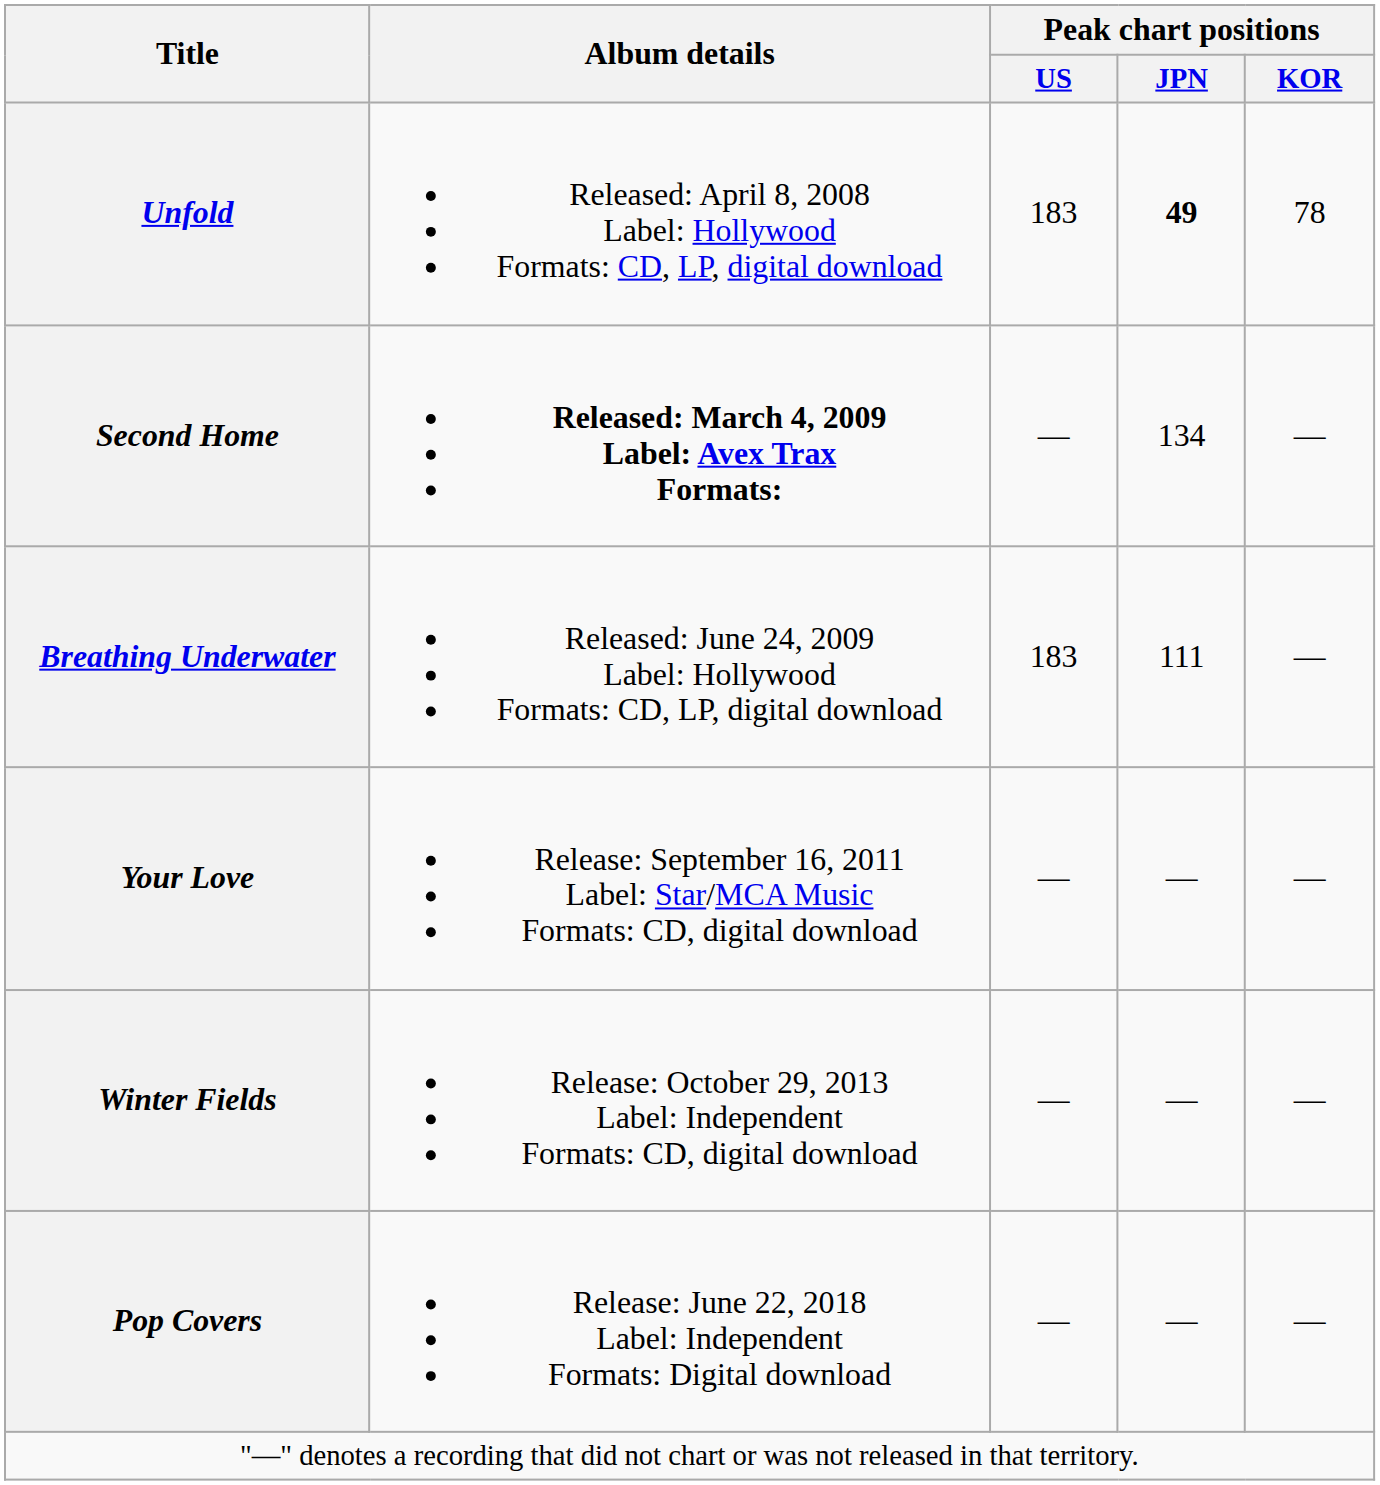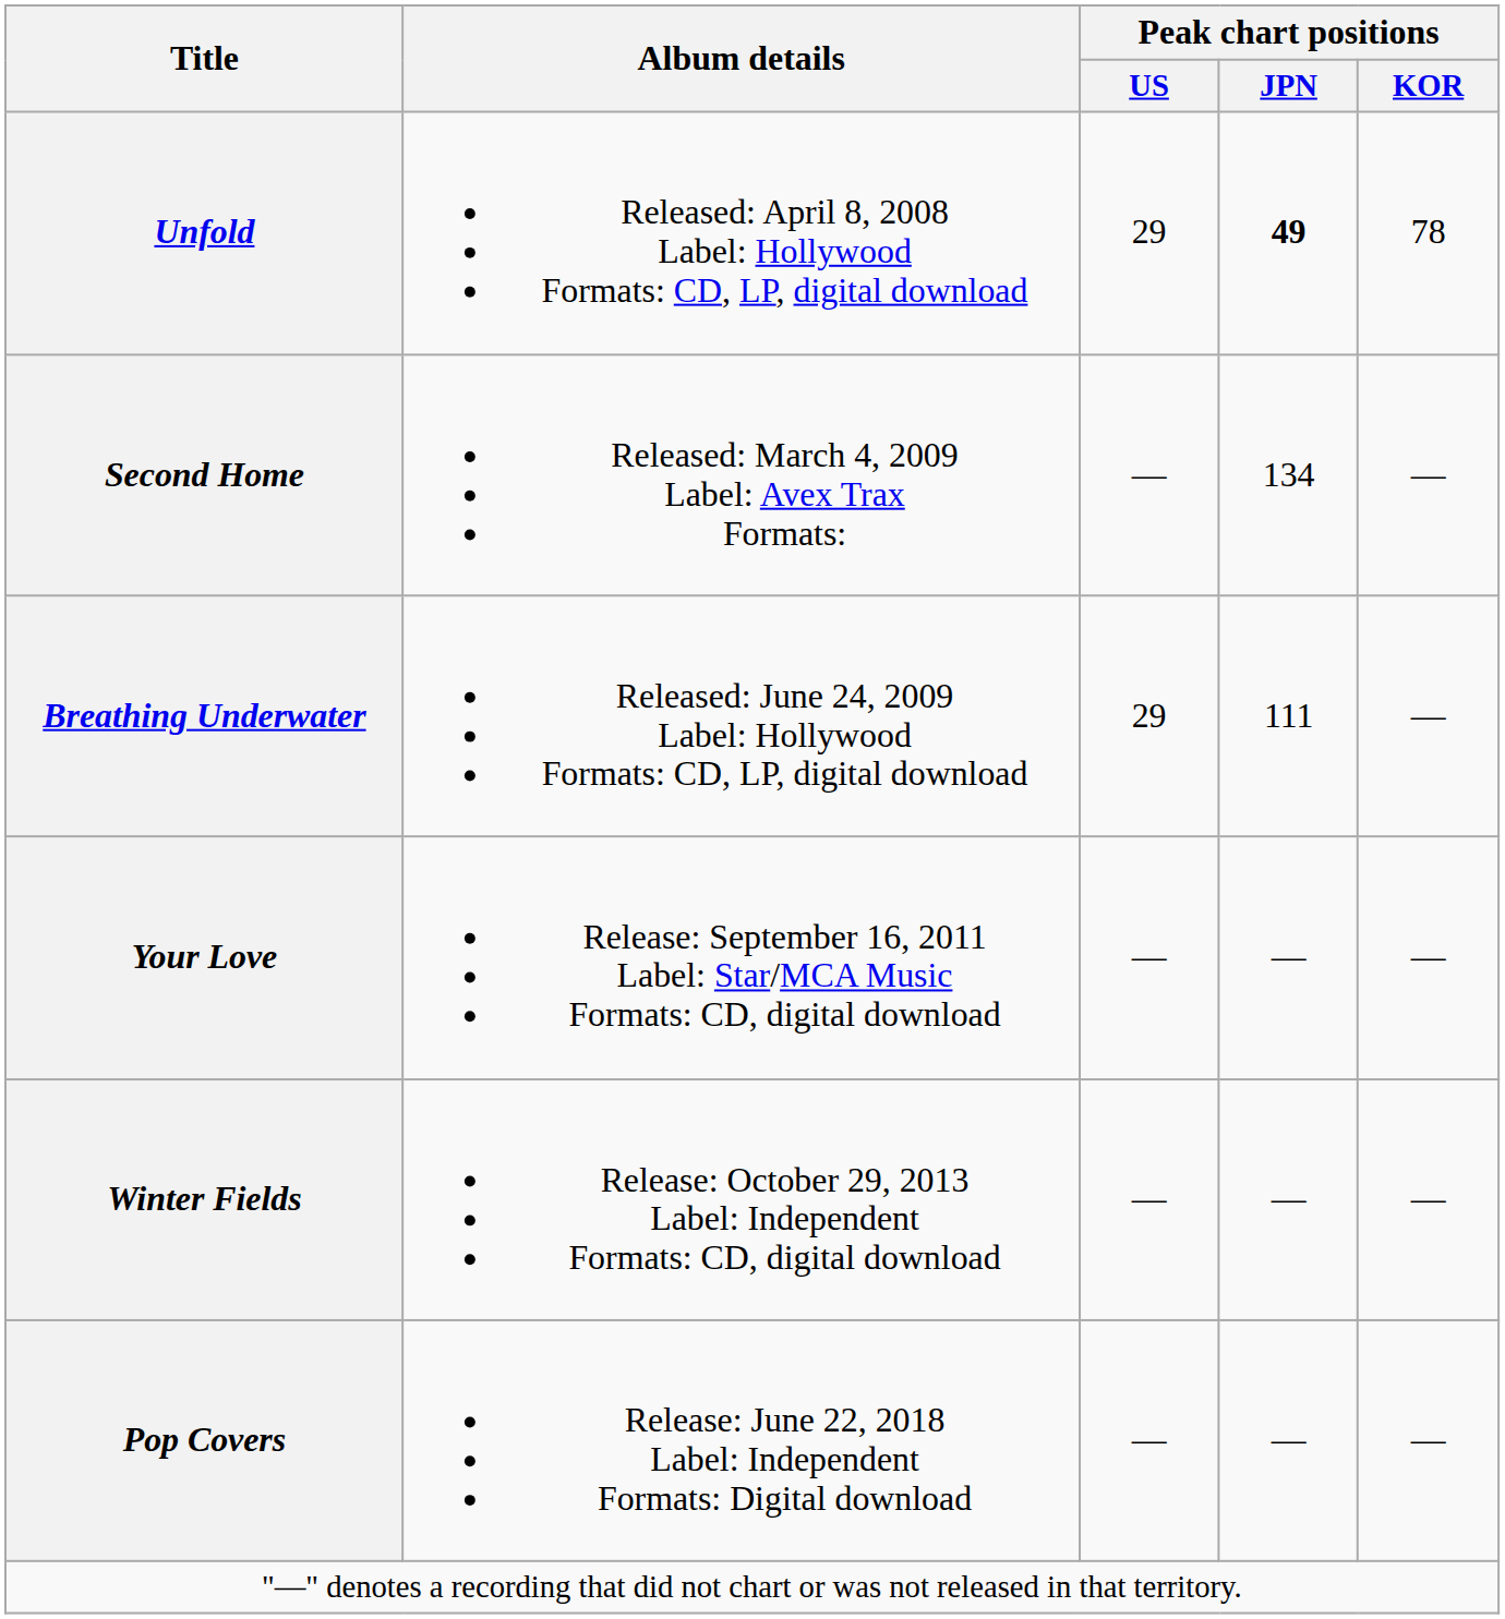Unfold | Peak chart positions / US: 183 -> 29
Second Home | Album details: bold -> normal
Breathing Underwater | Peak chart positions / US: 183 -> 29
